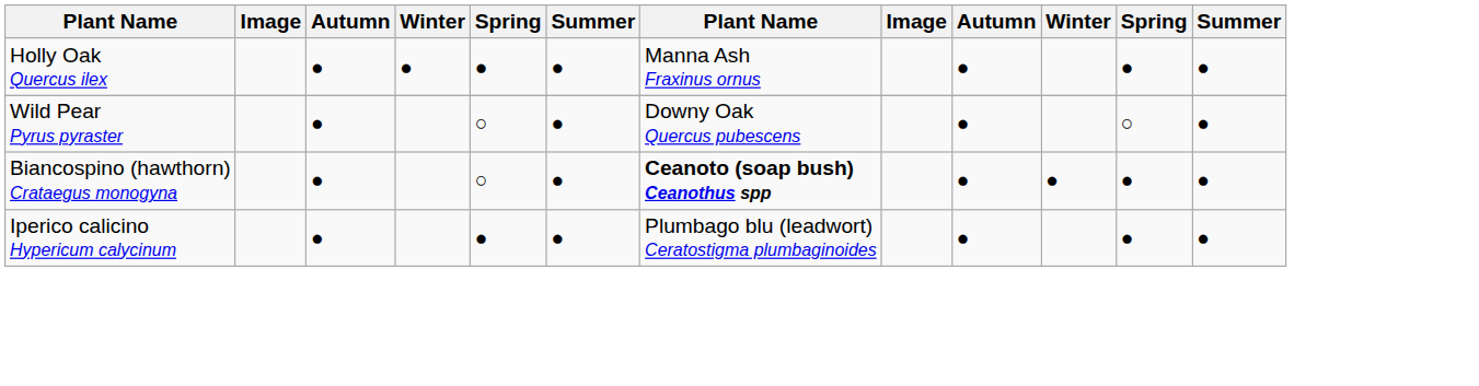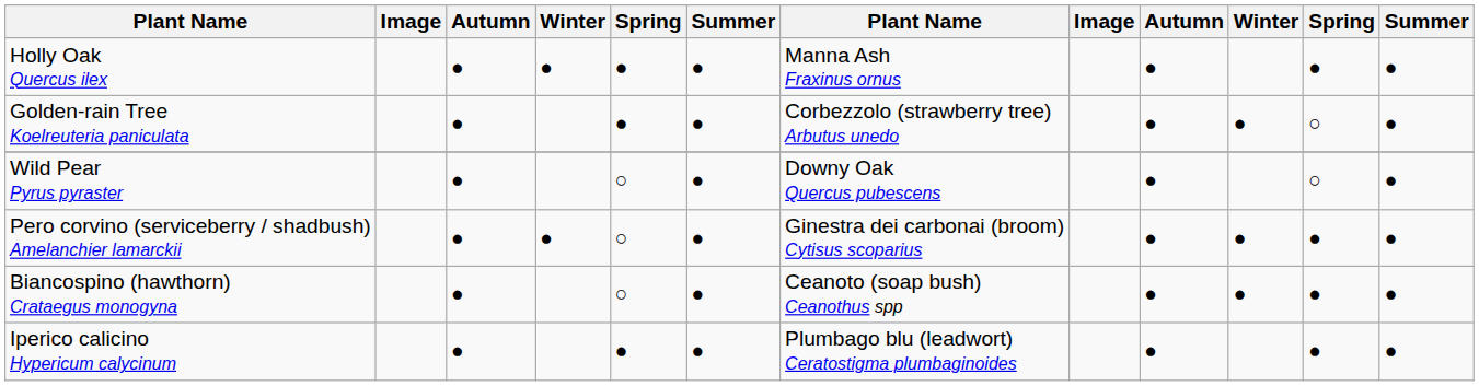+ row: Golden-rain Tree Koelreuteria paniculata | ● | ● | ● | Corbezzolo (strawberry tree) Arbutus unedo | ● | ● | ○ | ●
+ row: Pero corvino (serviceberry / shadbush) Amelanchier lamarckii | ● | ● | ○ | ● | Ginestra dei carbonai (broom) Cytisus scoparius | ● | ● | ● | ●
Biancospino (hawthorn) Crataegus monogyna | column 7: bold -> normal
